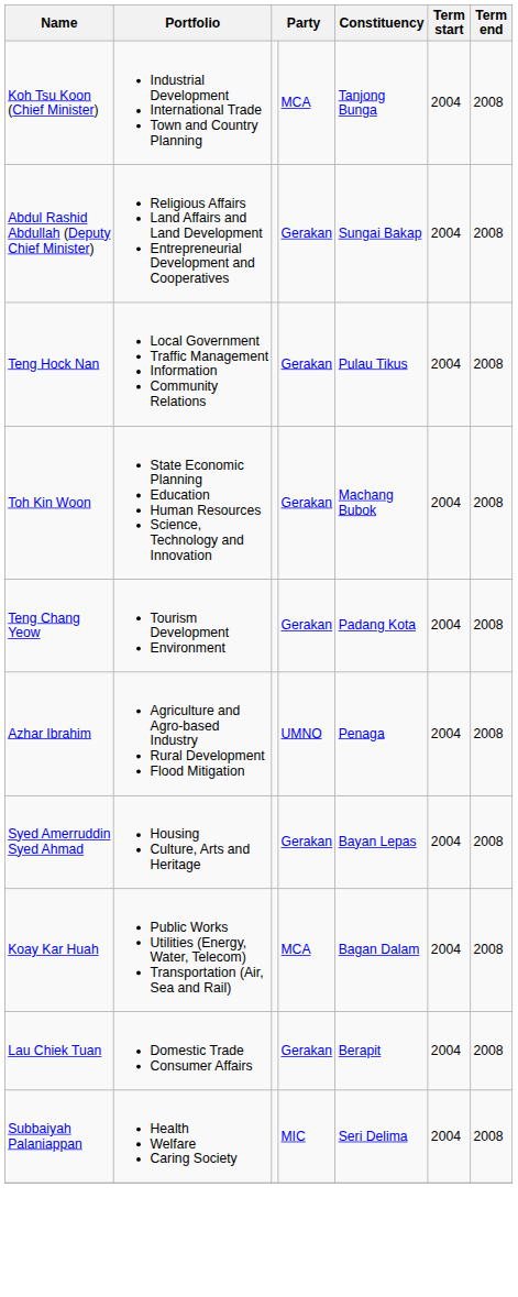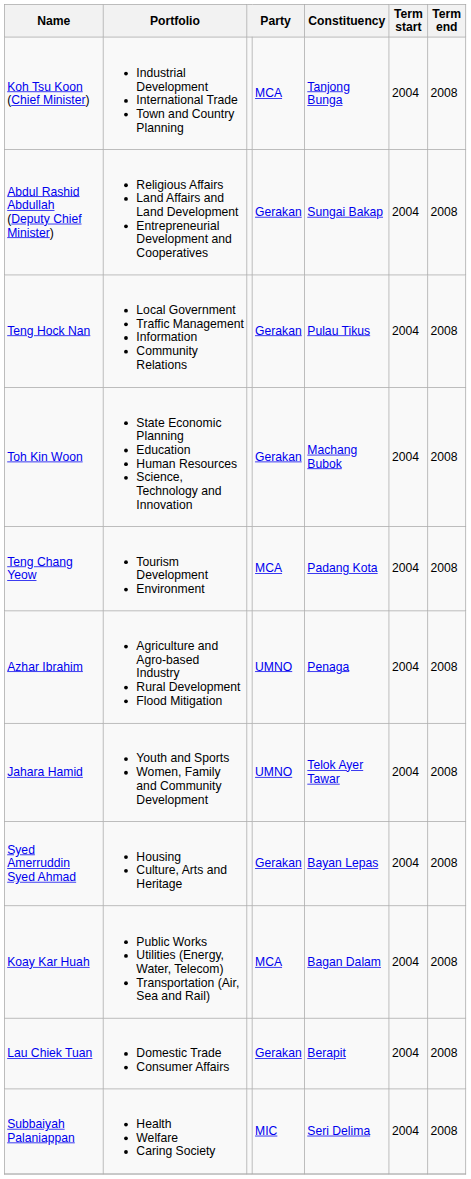Teng Chang Yeow | column 4: Gerakan -> MCA
+ row: Jahara Hamid | Youth and Sports Women, Family and Community Development | UMNO | Telok Ayer Tawar | 2004 | 2008
